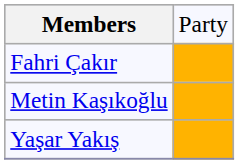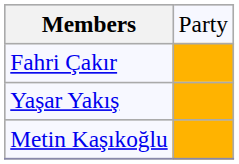rows swapped: Metin Kaşıkoğlu <-> Yaşar Yakış
